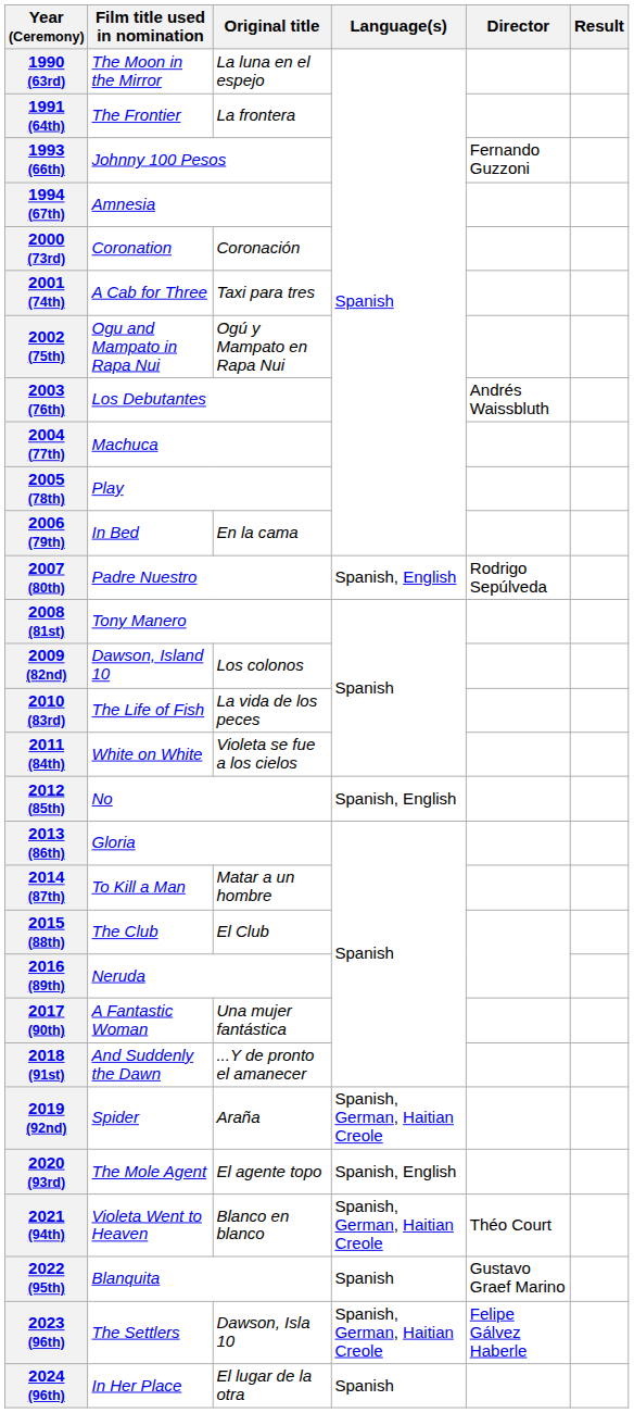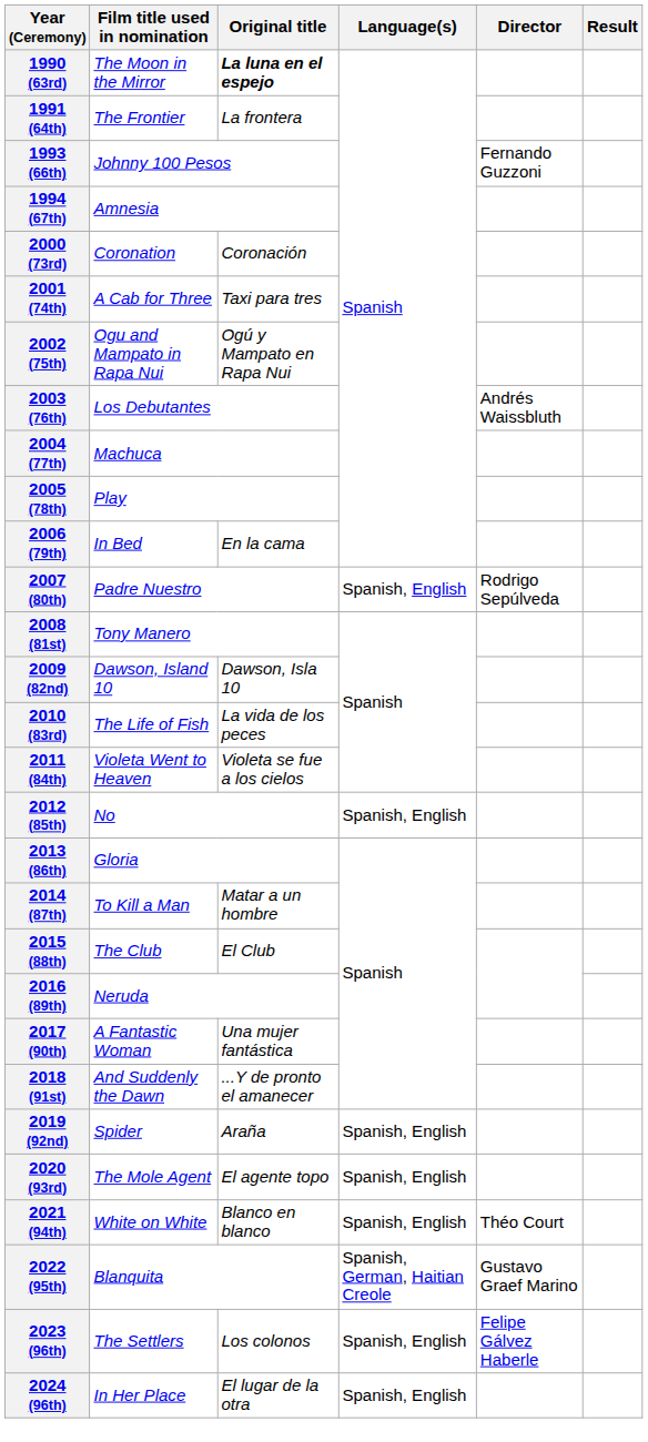1990 (63rd) | Original title: normal -> bold
2009 (82nd) | Original title: Los colonos -> Dawson, Isla 10
2011 (84th) | Film title used in nomination: White on White -> Violeta Went to Heaven
2019 (92nd) | Language(s): Spanish, German, Haitian Creole -> Spanish, English
2021 (94th) | Film title used in nomination: Violeta Went to Heaven -> White on White
2021 (94th) | Language(s): Spanish, German, Haitian Creole -> Spanish, English
2022 (95th) | Language(s): Spanish -> Spanish, German, Haitian Creole
2023 (96th) | Original title: Dawson, Isla 10 -> Los colonos
2023 (96th) | Language(s): Spanish, German, Haitian Creole -> Spanish, English
2024 (96th) | Language(s): Spanish -> Spanish, English
